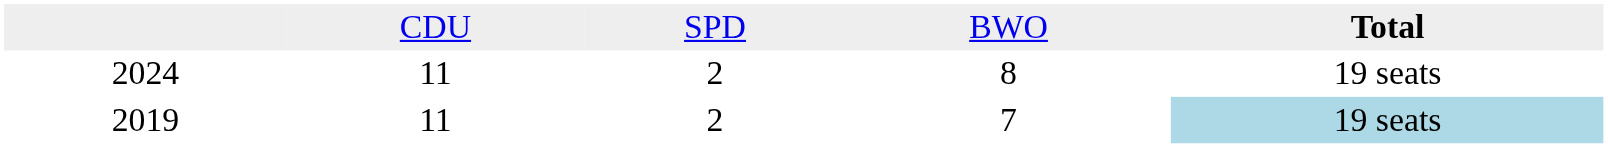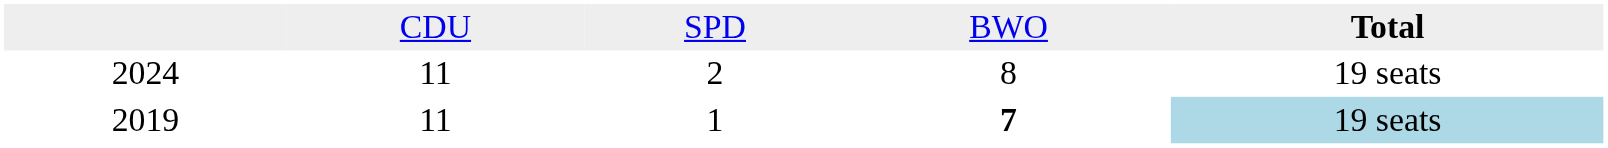2019 | column 3: 2 -> 1
2019 | column 4: normal -> bold
